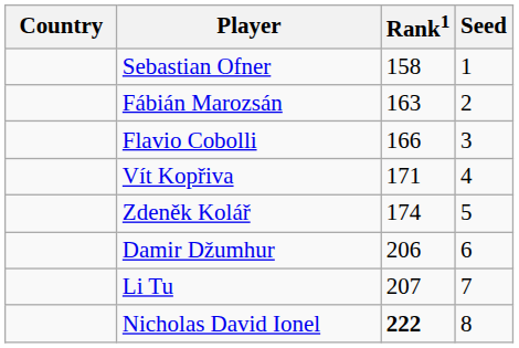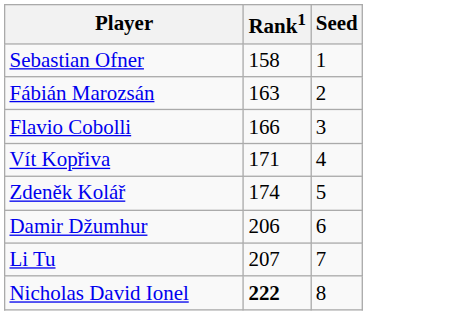- column: Country
